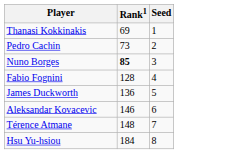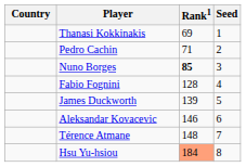+ column: Country
Pedro Cachin | Rank1: 73 -> 71
James Duckworth | Rank1: 136 -> 139
Hsu Yu-hsiou | Rank1: no background -> lightsalmon background
